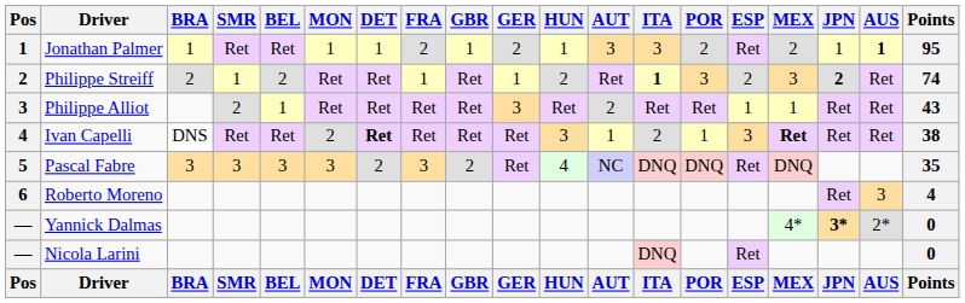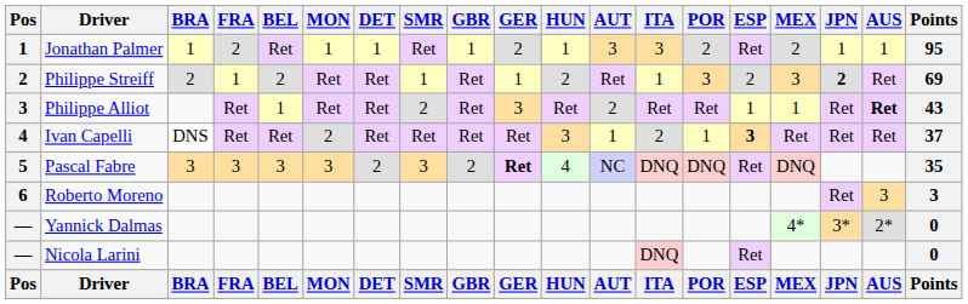columns swapped: SMR <-> FRA
Jonathan Palmer | AUS: bold -> normal
Philippe Streiff | ITA: bold -> normal
Philippe Streiff | Points: 74 -> 69
Philippe Alliot | AUS: normal -> bold
Ivan Capelli | DET: bold -> normal
Ivan Capelli | ESP: normal -> bold
Ivan Capelli | MEX: bold -> normal
Ivan Capelli | Points: 38 -> 37
Pascal Fabre | GER: normal -> bold
Roberto Moreno | Points: 4 -> 3
Yannick Dalmas | JPN: bold -> normal
